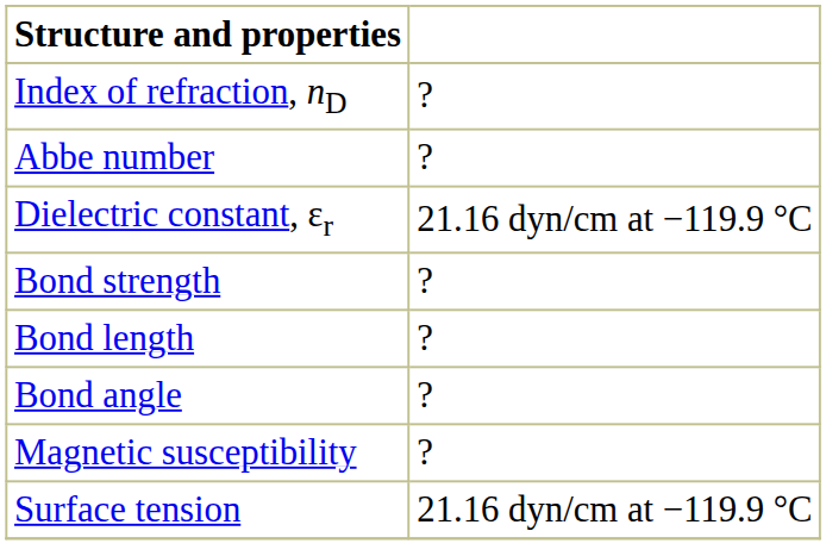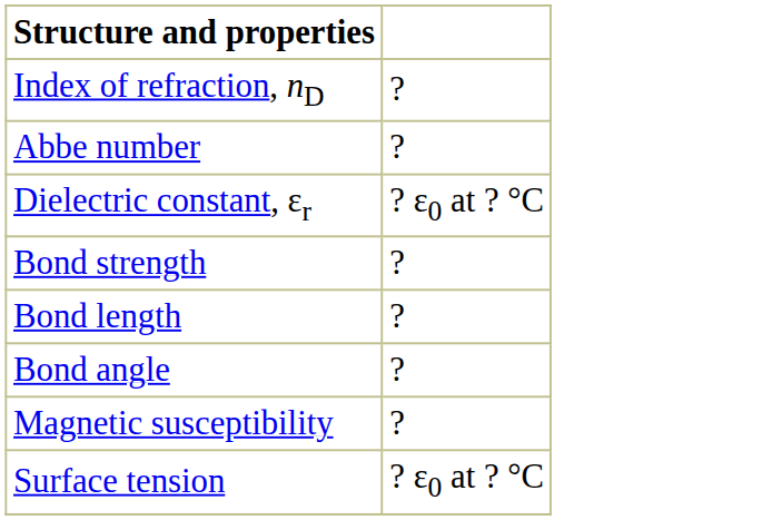Dielectric constant, εr | column 2: 21.16 dyn/cm at −119.9 °C -> ? ε0 at ? °C
Surface tension | column 2: 21.16 dyn/cm at −119.9 °C -> ? ε0 at ? °C
